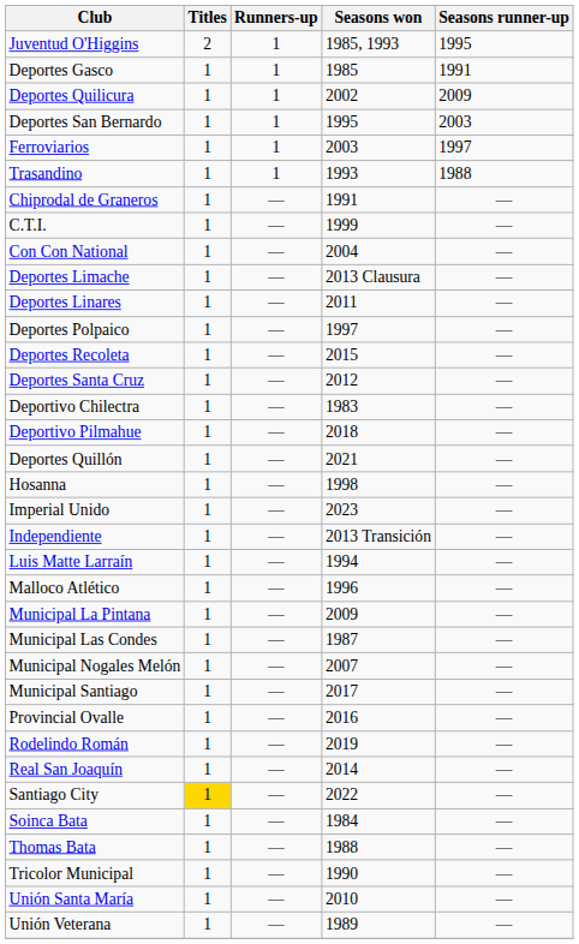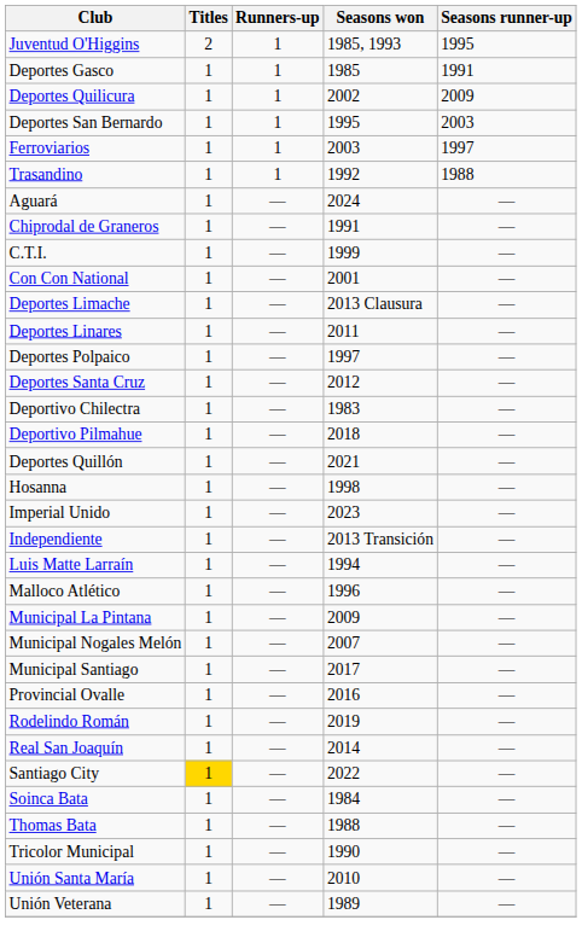Trasandino | Seasons won: 1993 -> 1992
+ row: Aguará | 1 | — | 2024 | —
Con Con National | Seasons won: 2004 -> 2001
- row: Deportes Recoleta | 1 | — | 2015 | —
- row: Municipal Las Condes | 1 | — | 1987 | —
